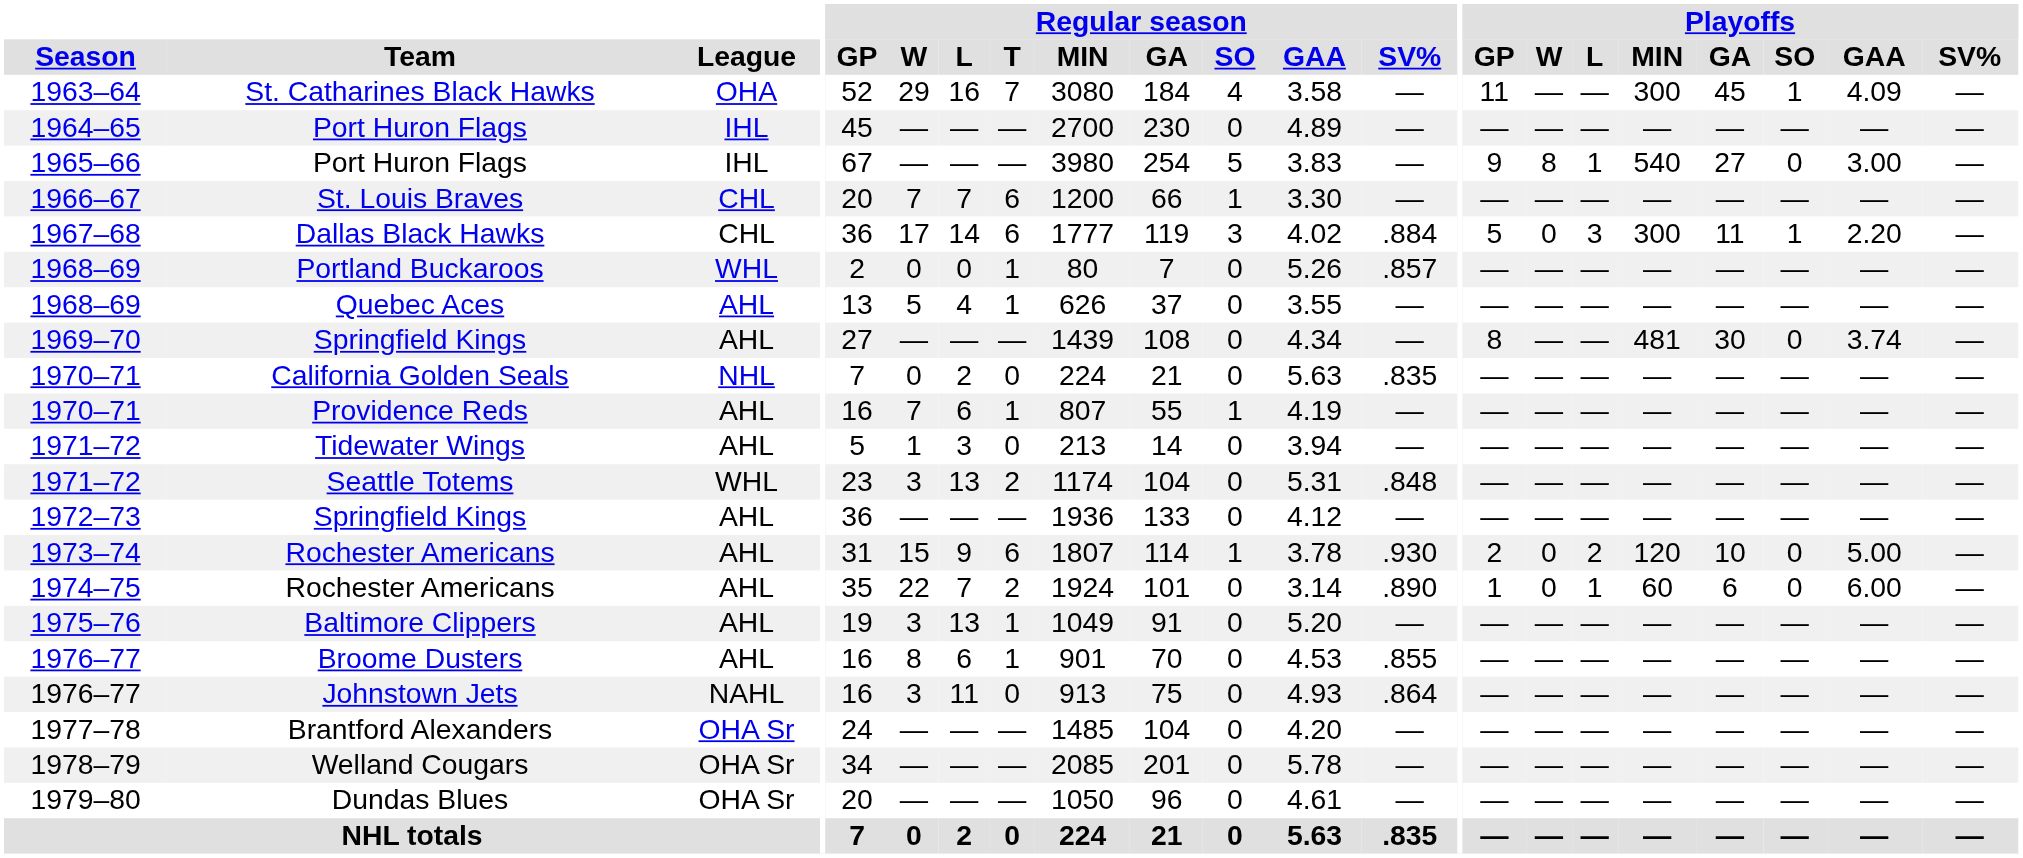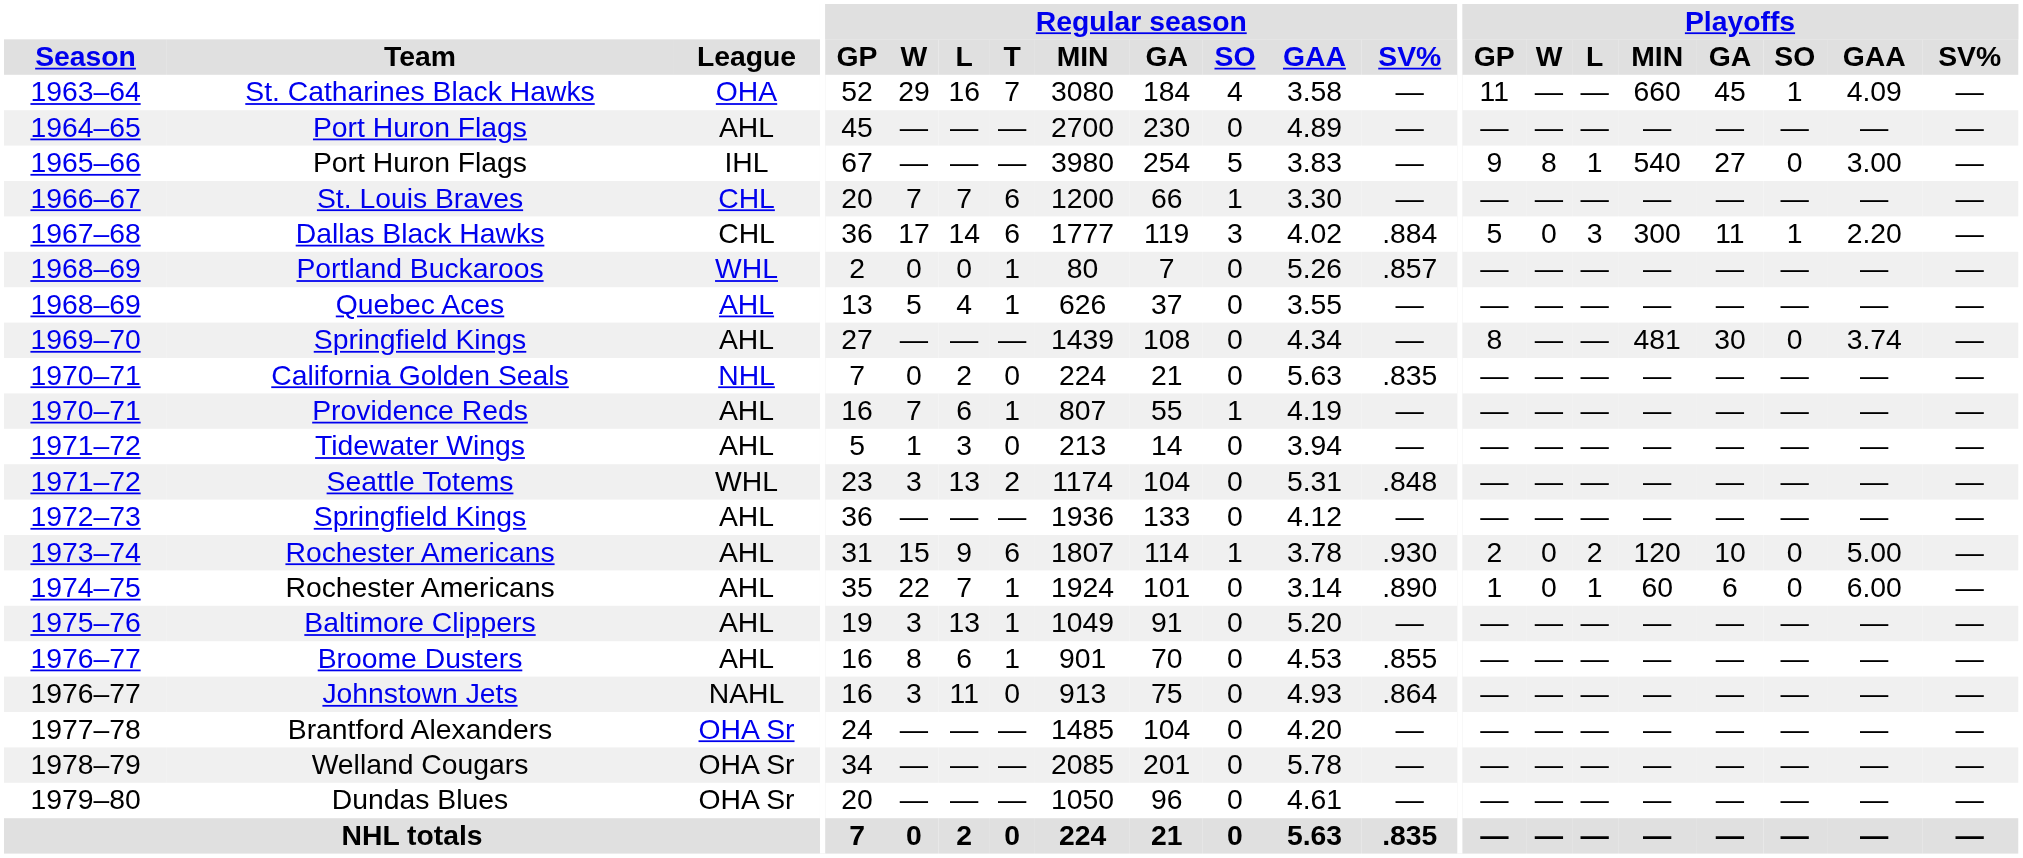St. Catharines Black Hawks | Playoffs / MIN: 300 -> 660
1964–65 / Port Huron Flags | League: IHL -> AHL
1974–75 / Rochester Americans | Regular season / T: 2 -> 1
